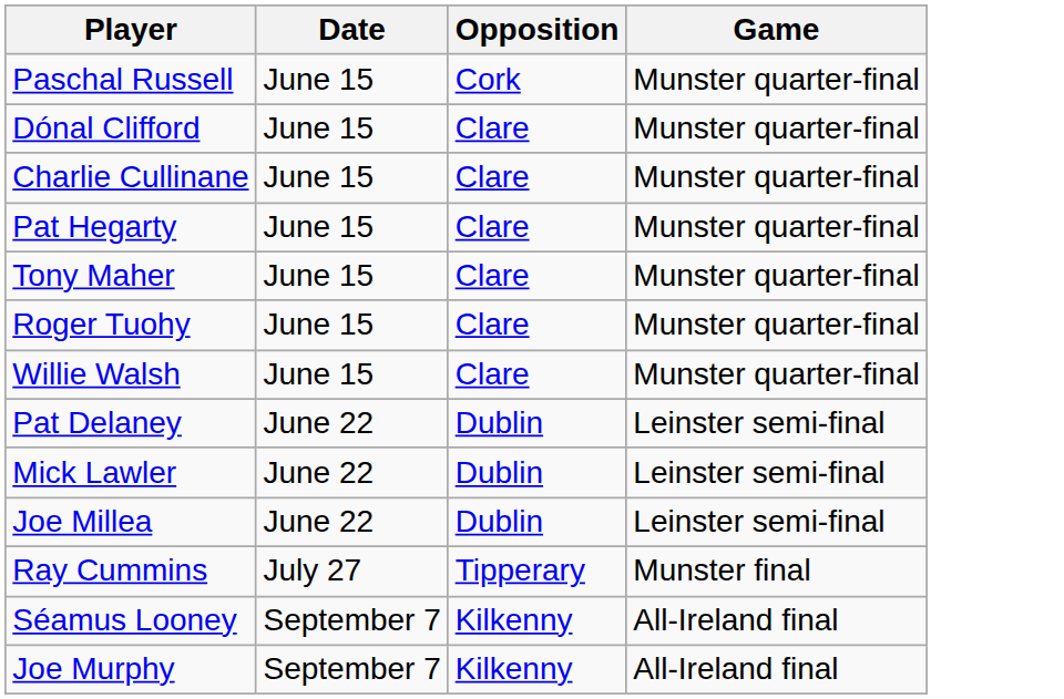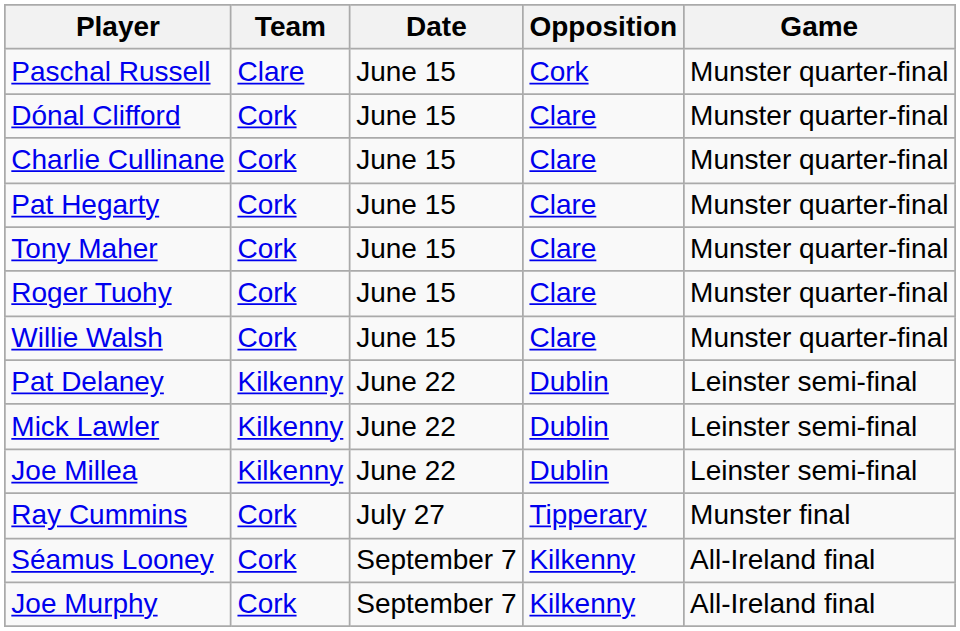+ column: Team | Clare | Cork | Cork | Cork | Cork | Cork | Cork | Kilkenny | Kilkenny | Kilkenny | Cork | Cork | Cork
